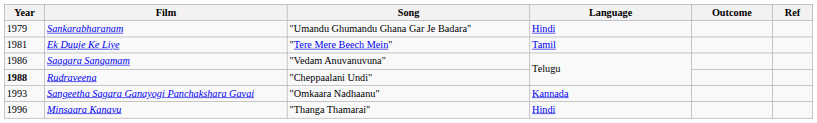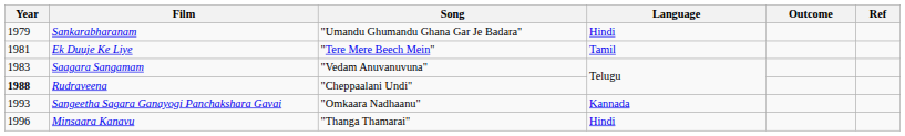Saagara Sangamam | Year: 1986 -> 1983
